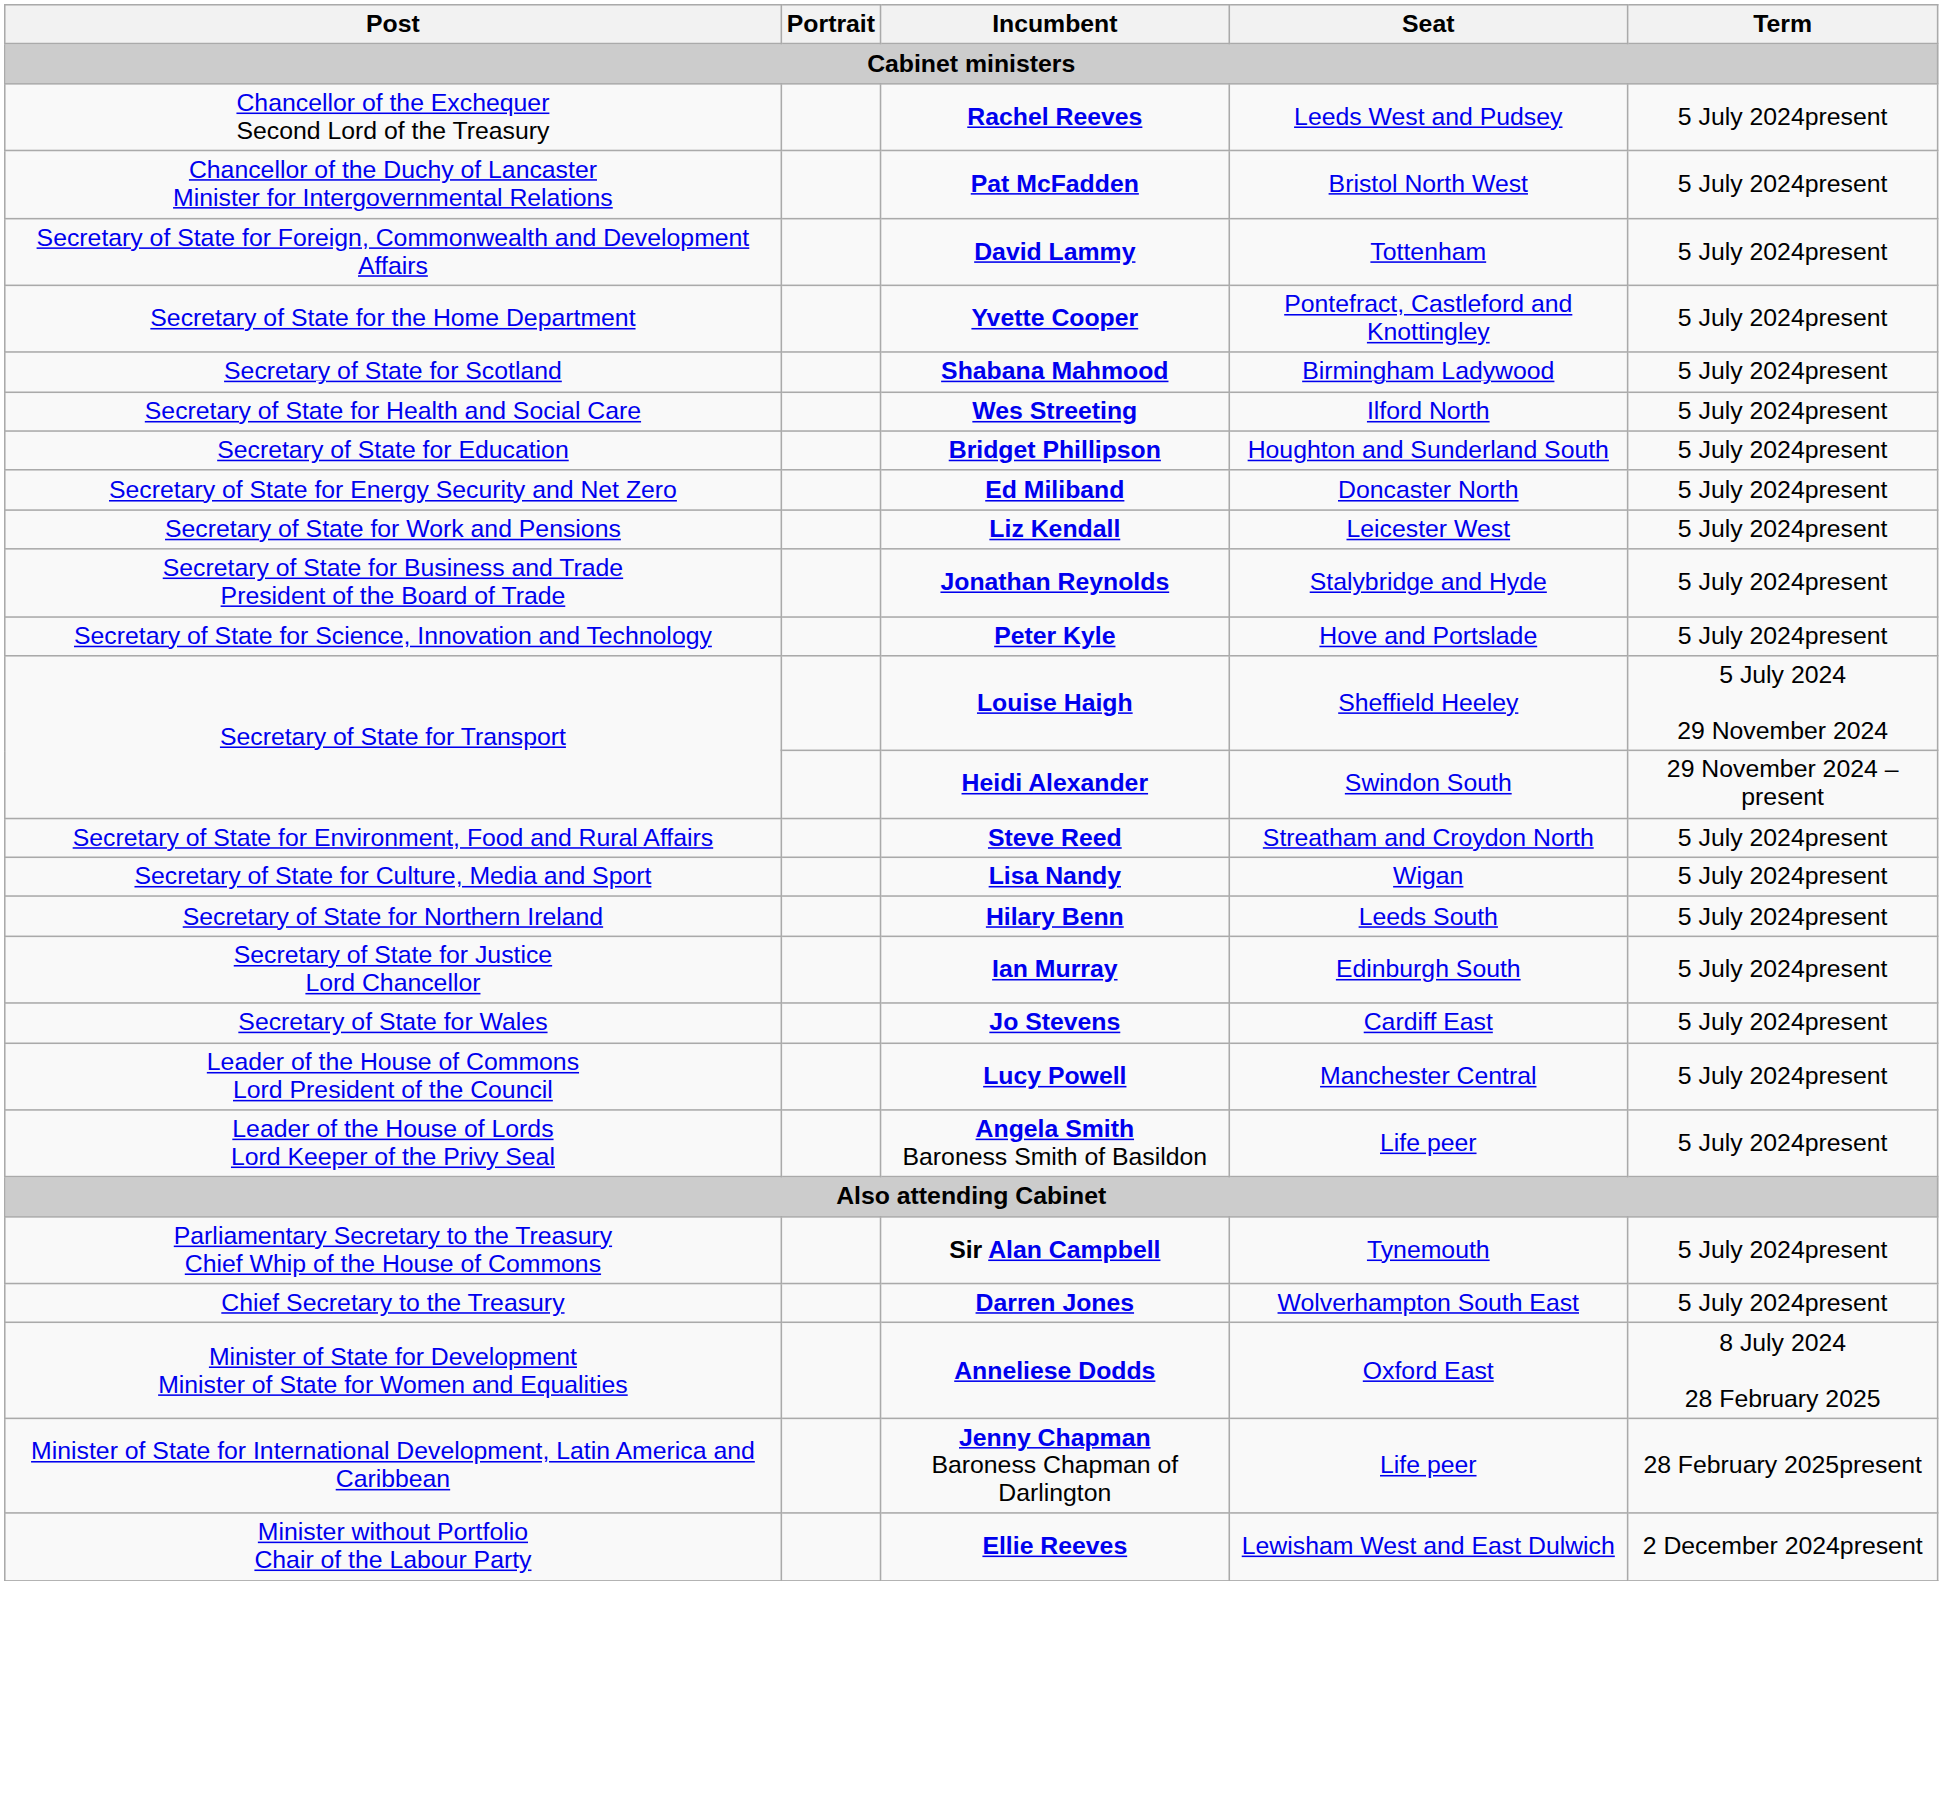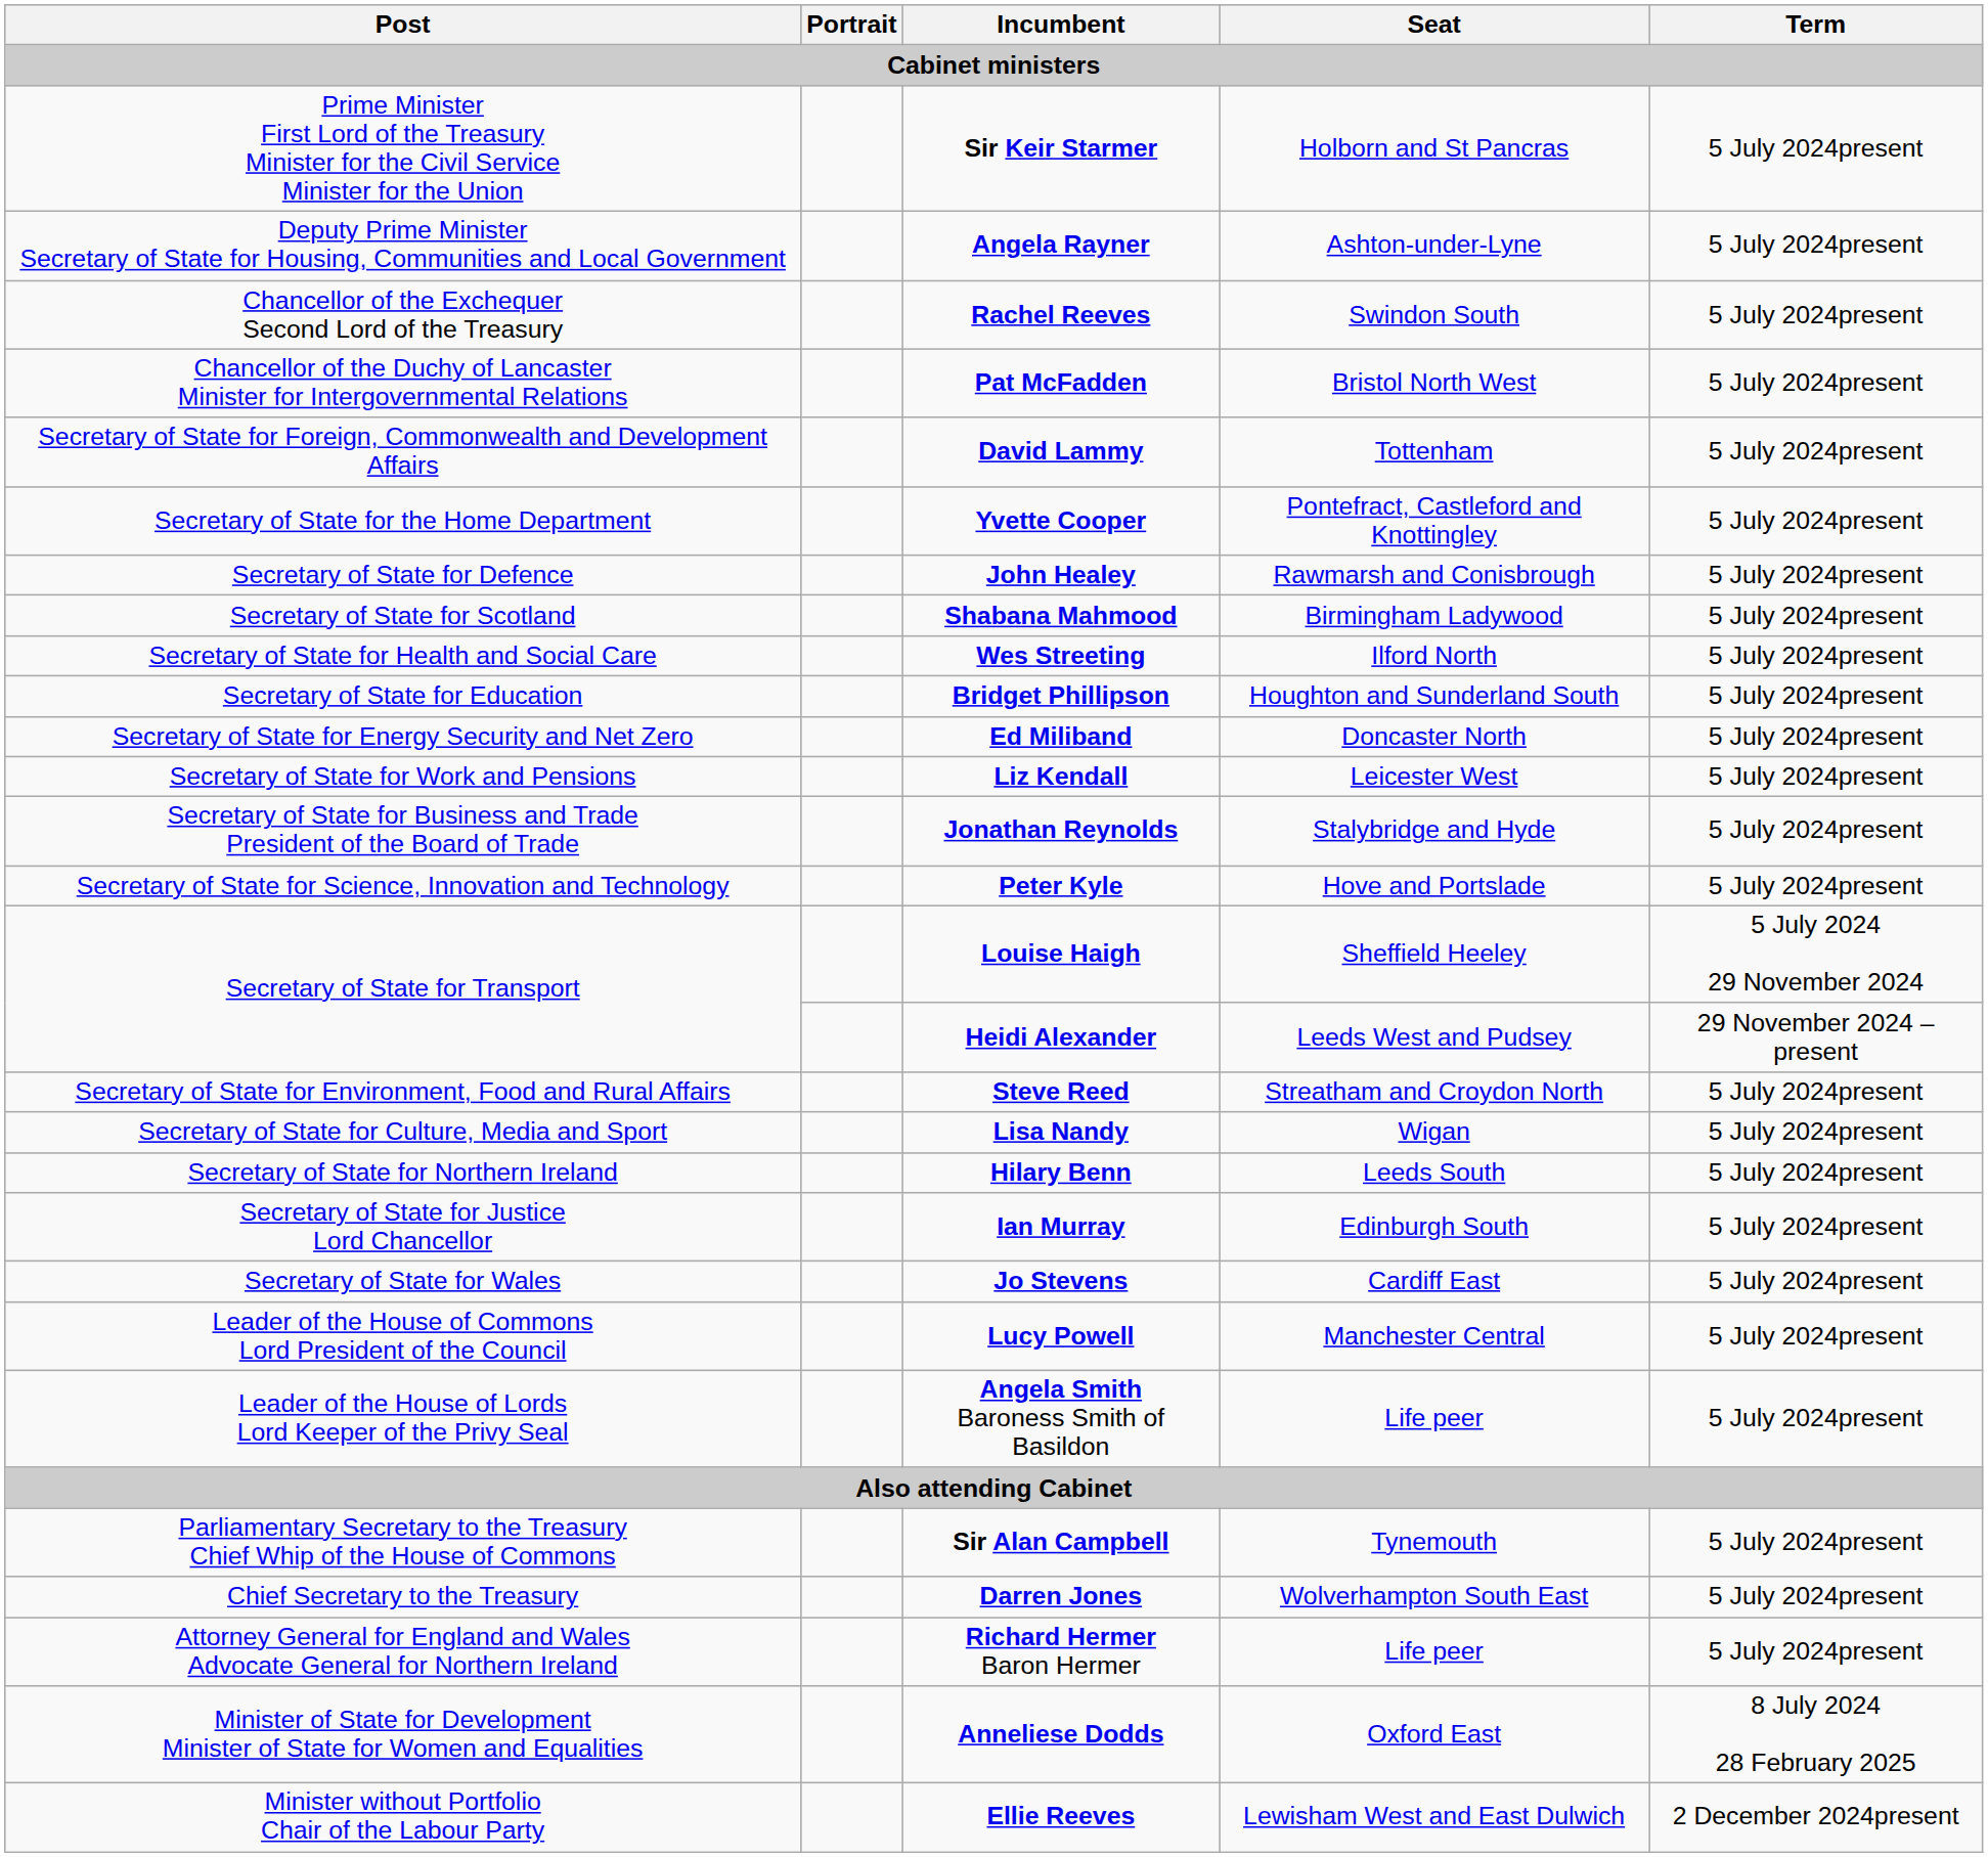+ row: Prime Minister First Lord of the Treasury Minister for the Civil Service Minister for the Union | Sir Keir Starmer | Holborn and St Pancras | 5 July 2024present
+ row: Deputy Prime Minister Secretary of State for Housing, Communities and Local Government | Angela Rayner | Ashton-under-Lyne | 5 July 2024present
Rachel Reeves | Seat: Leeds West and Pudsey -> Swindon South
+ row: Secretary of State for Defence | John Healey | Rawmarsh and Conisbrough | 5 July 2024present
Heidi Alexander | Seat: Swindon South -> Leeds West and Pudsey
+ row: Attorney General for England and Wales Advocate General for Northern Ireland | Richard Hermer Baron Hermer | Life peer | 5 July 2024present
- row: Minister of State for International Development, Latin America and Caribbean | Jenny Chapman Baroness Chapman of Darlington | Life peer | 28 February 2025present
